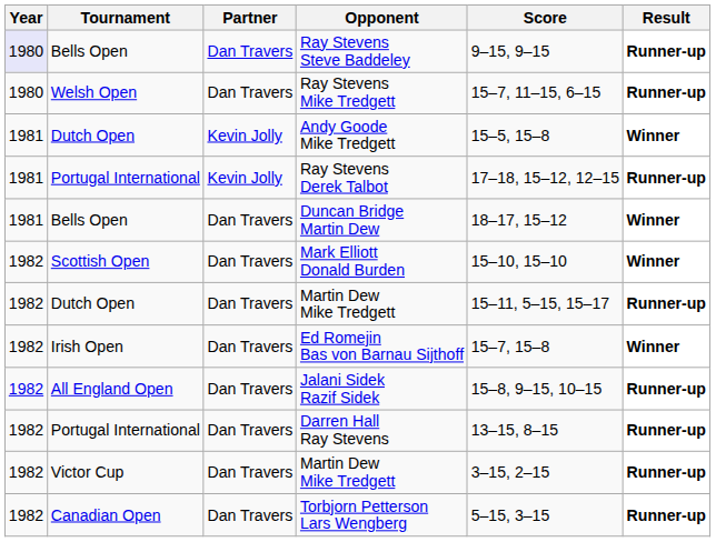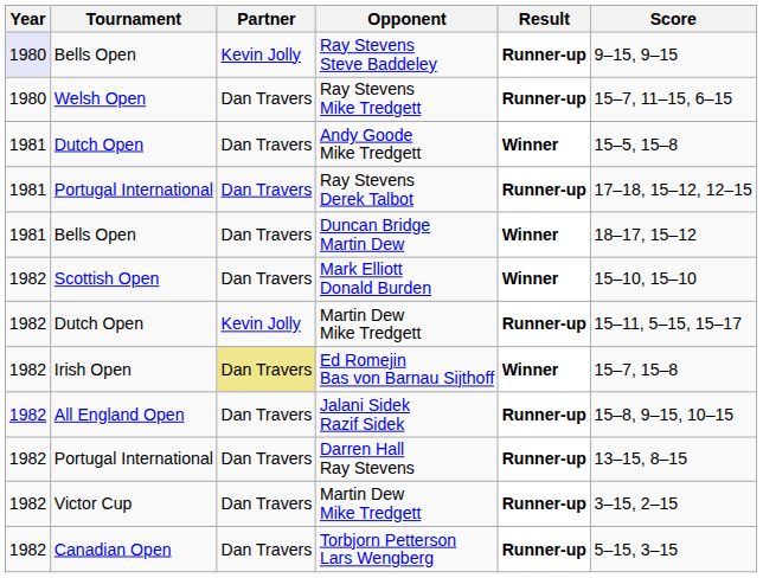columns swapped: Score <-> Result
Ray Stevens Steve Baddeley | Partner: Dan Travers -> Kevin Jolly
Andy Goode Mike Tredgett | Partner: Kevin Jolly -> Dan Travers
Ray Stevens Derek Talbot | Partner: Kevin Jolly -> Dan Travers
Dutch Open / Martin Dew Mike Tredgett | Partner: Dan Travers -> Kevin Jolly
Ed Romejin Bas von Barnau Sijthoff | Partner: no background -> khaki background
